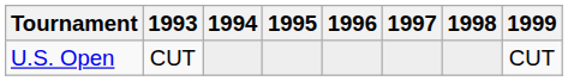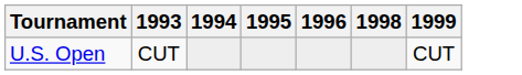- column: 1997
